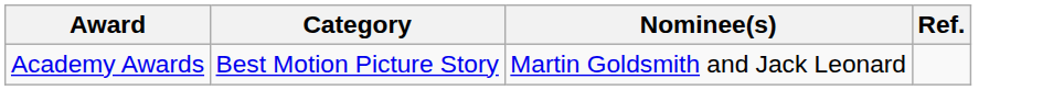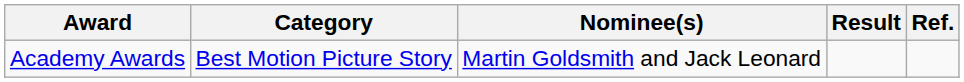+ column: Result
